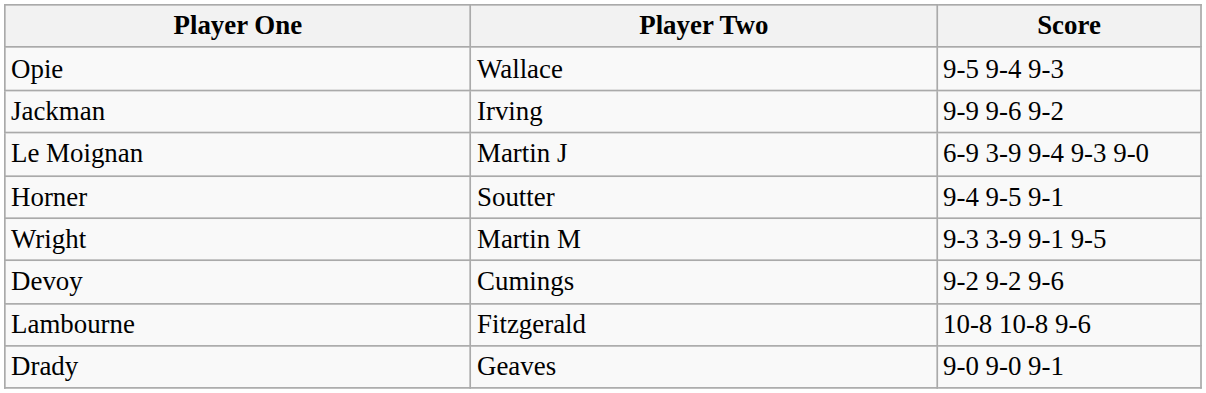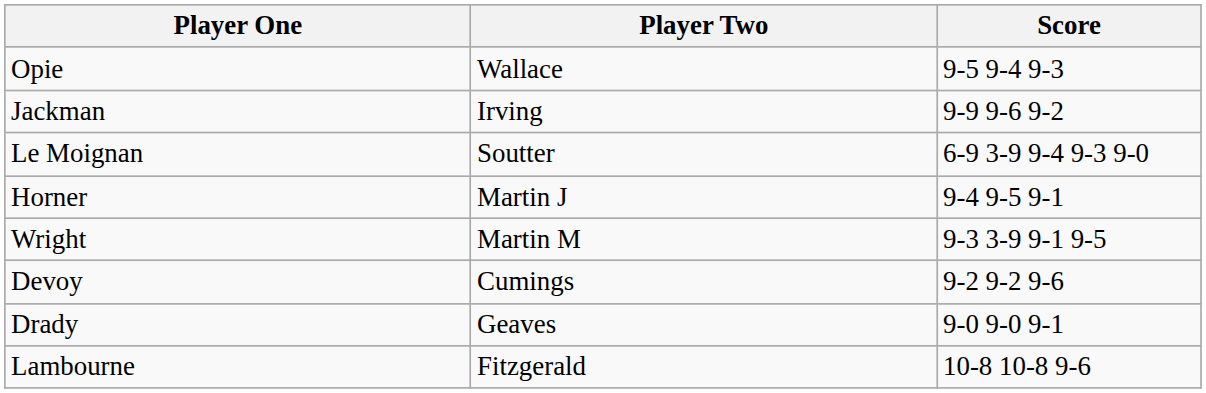Le Moignan | Player Two: Martin J -> Soutter
Horner | Player Two: Soutter -> Martin J
rows swapped: Lambourne <-> Drady
